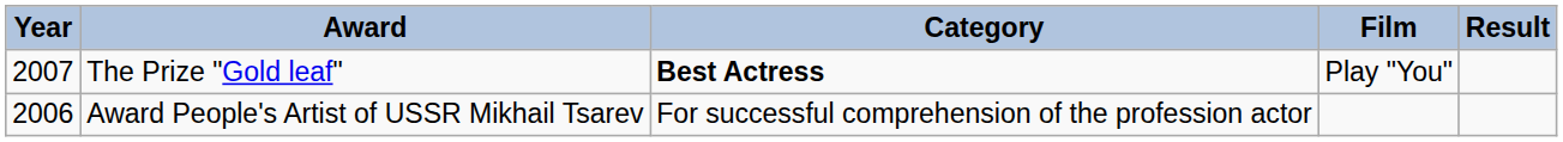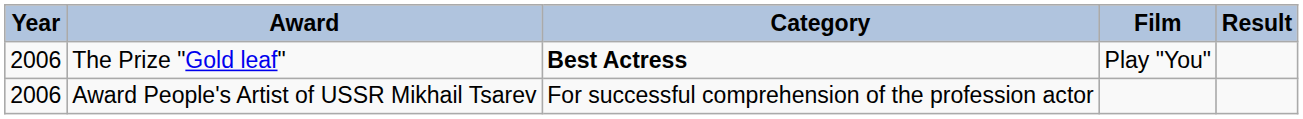The Prize "Gold leaf" | Year: 2007 -> 2006
